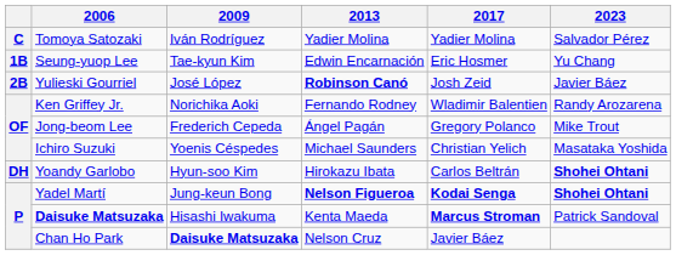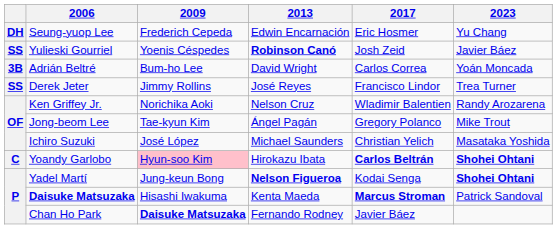- row: C | Tomoya Satozaki | Iván Rodríguez | Yadier Molina | Yadier Molina | Salvador Pérez
Seung-yuop Lee | column 1: 1B -> DH
Seung-yuop Lee | 2009: Tae-kyun Kim -> Frederich Cepeda
Yulieski Gourriel | column 1: 2B -> SS
Yulieski Gourriel | 2009: José López -> Yoenis Céspedes
+ row: 3B | Adrián Beltré | Bum-ho Lee | David Wright | Carlos Correa | Yoán Moncada
+ row: SS | Derek Jeter | Jimmy Rollins | José Reyes | Francisco Lindor | Trea Turner
Ken Griffey Jr. | 2013: Fernando Rodney -> Nelson Cruz
Jong-beom Lee | 2009: Frederich Cepeda -> Tae-kyun Kim
Ichiro Suzuki | 2009: Yoenis Céspedes -> José López
Yoandy Garlobo | column 1: DH -> C
Yoandy Garlobo | 2009: no background -> pink background
Yoandy Garlobo | 2017: normal -> bold
Yadel Martí | 2017: bold -> normal
Chan Ho Park | 2013: Nelson Cruz -> Fernando Rodney
